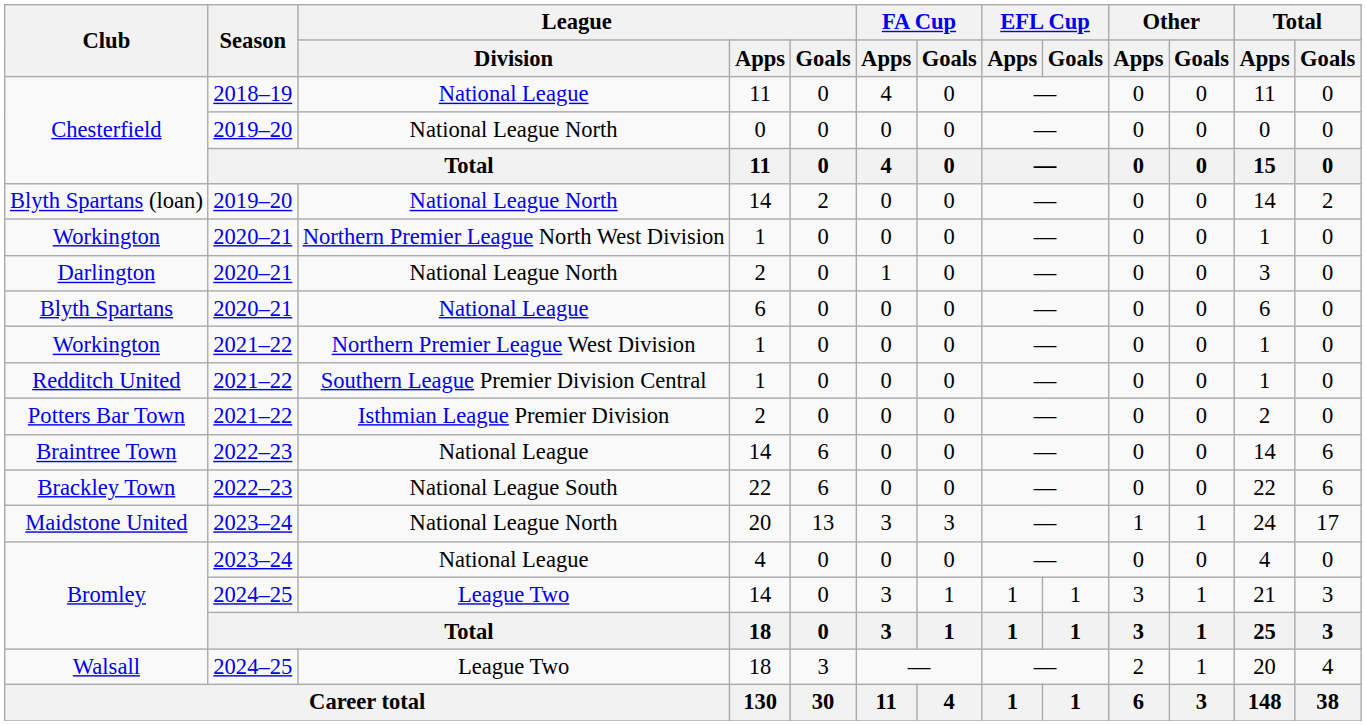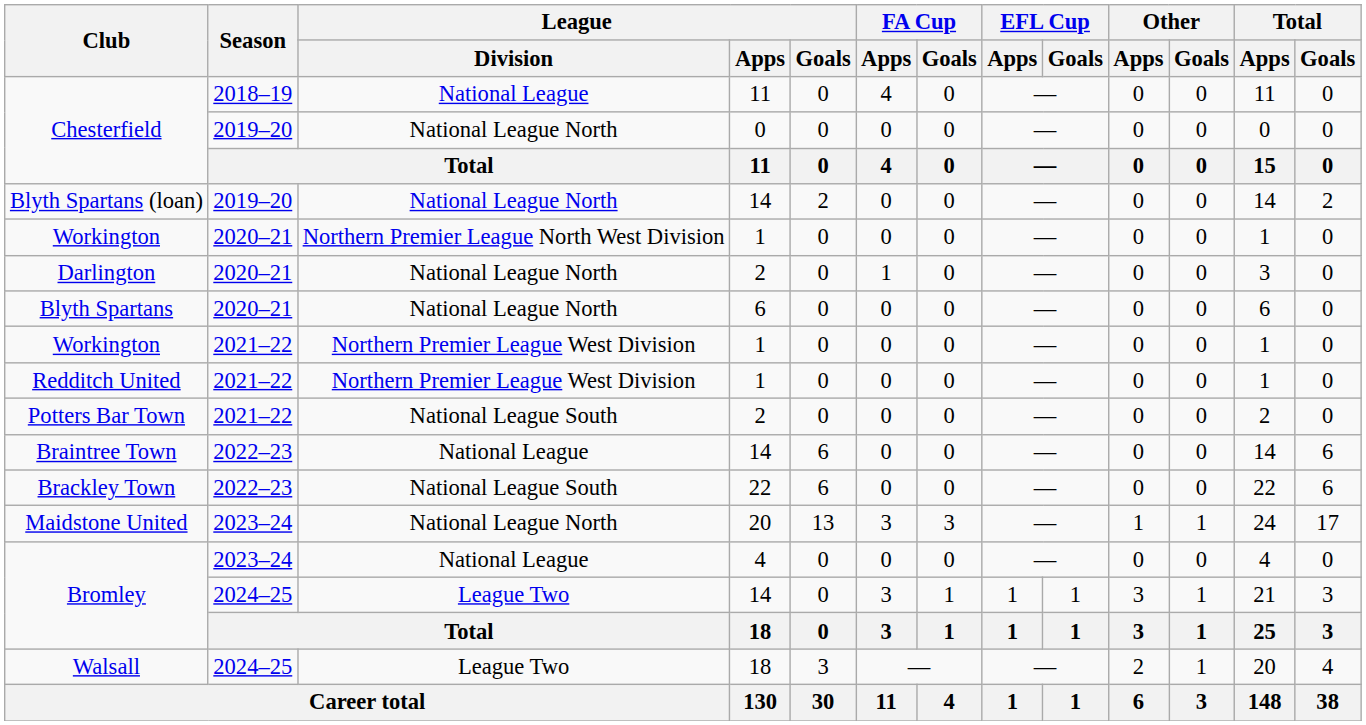Blyth Spartans | League / Division: National League -> National League North
Redditch United | League / Division: Southern League Premier Division Central -> Northern Premier League West Division
Potters Bar Town | League / Division: Isthmian League Premier Division -> National League South
